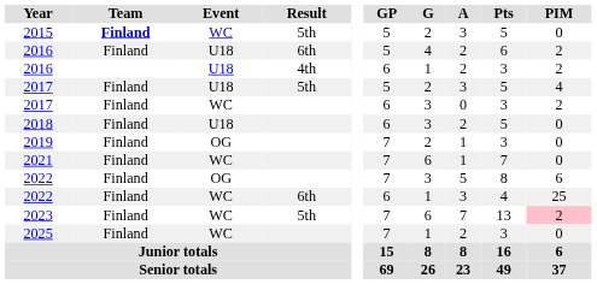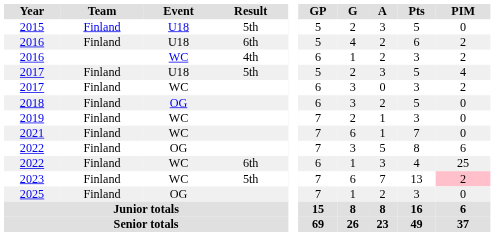2015 | Team: bold -> normal
2015 | Event: WC -> U18
2016 / 4th | Event: U18 -> WC
2018 | Event: U18 -> OG
2019 | Event: OG -> WC
2025 | Event: WC -> OG
